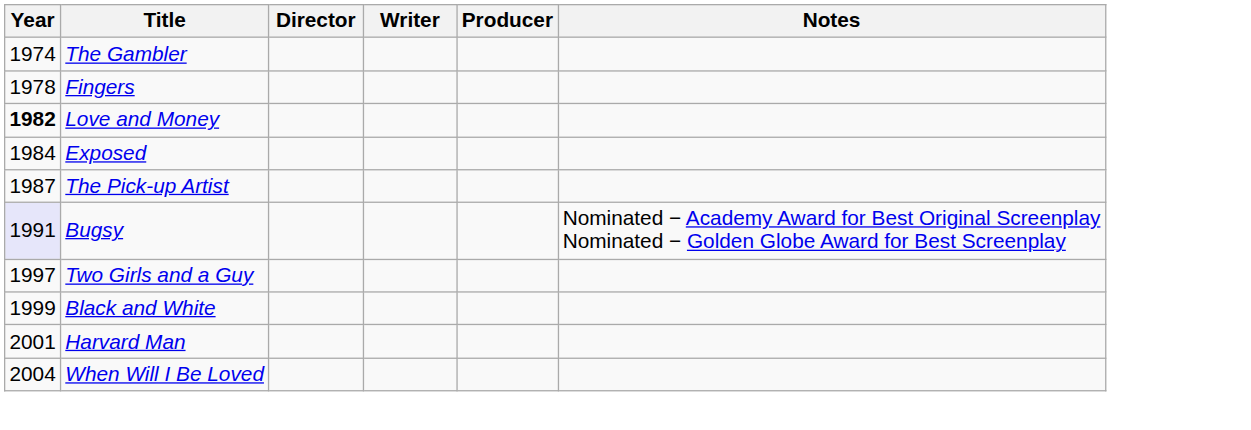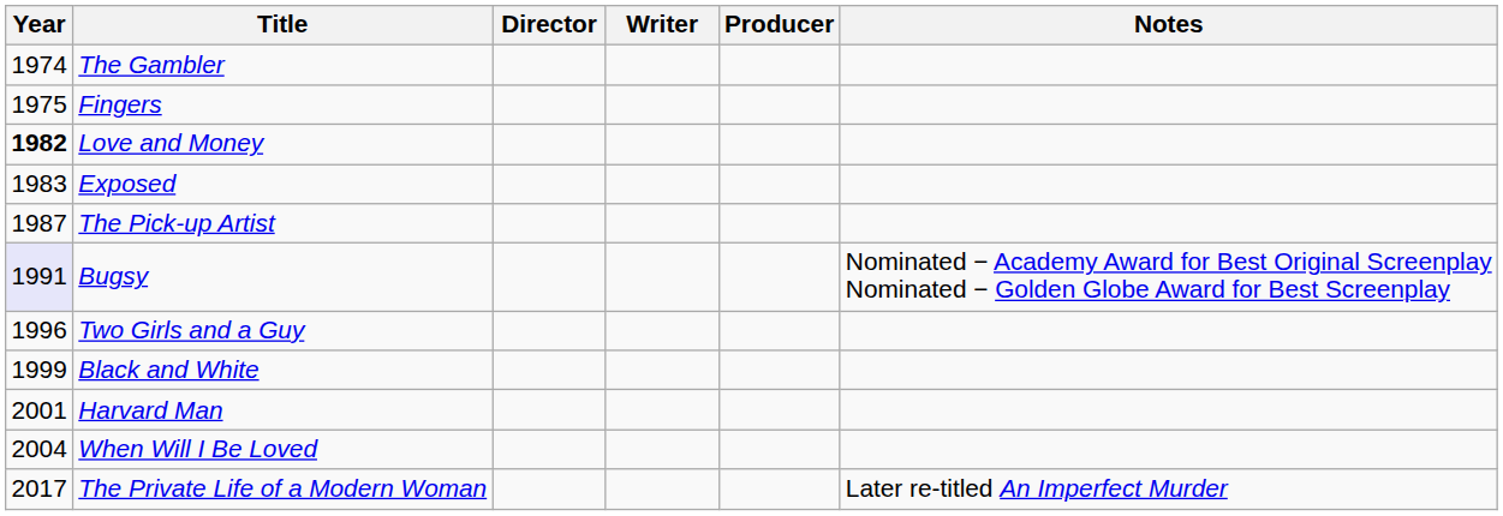Fingers | Year: 1978 -> 1975
Exposed | Year: 1984 -> 1983
Two Girls and a Guy | Year: 1997 -> 1996
+ row: 2017 | The Private Life of a Modern Woman | Later re-titled An Imperfect Murder
